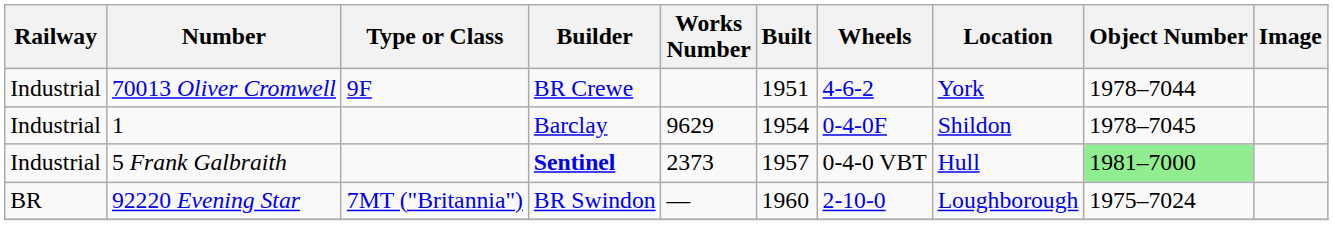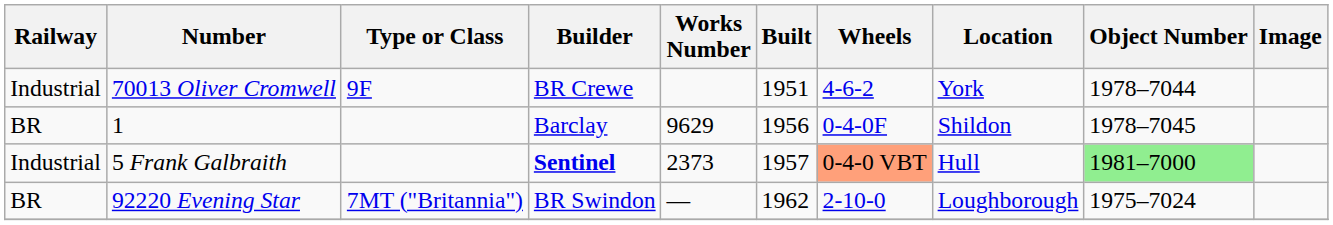1 | Railway: Industrial -> BR
1 | Built: 1954 -> 1956
5 Frank Galbraith | Wheels: no background -> lightsalmon background
92220 Evening Star | Built: 1960 -> 1962
